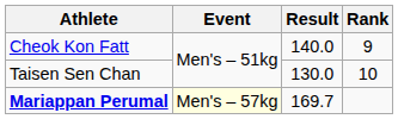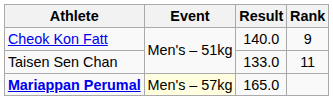Taisen Sen Chan | Result: 130.0 -> 133.0
Taisen Sen Chan | Rank: 10 -> 11
Mariappan Perumal | Result: 169.7 -> 165.0
